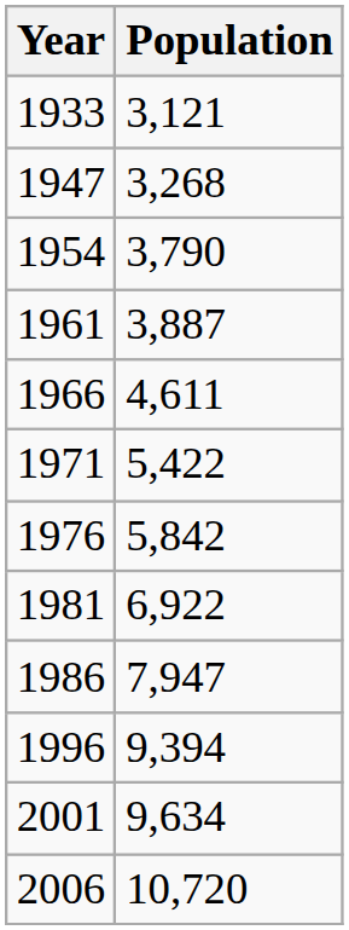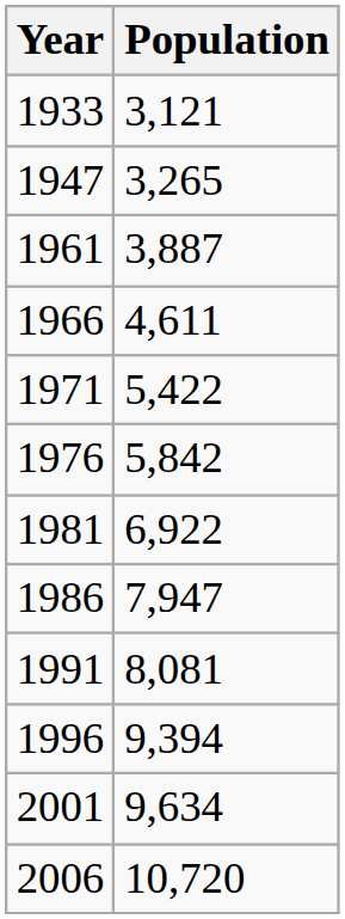1947 | Population: 3,268 -> 3,265
- row: 1954 | 3,790
+ row: 1991 | 8,081
